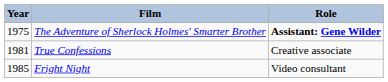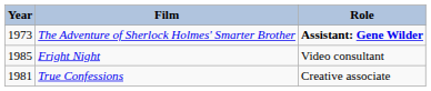The Adventure of Sherlock Holmes' Smarter Brother | Year: 1975 -> 1973
rows swapped: True Confessions <-> Fright Night
